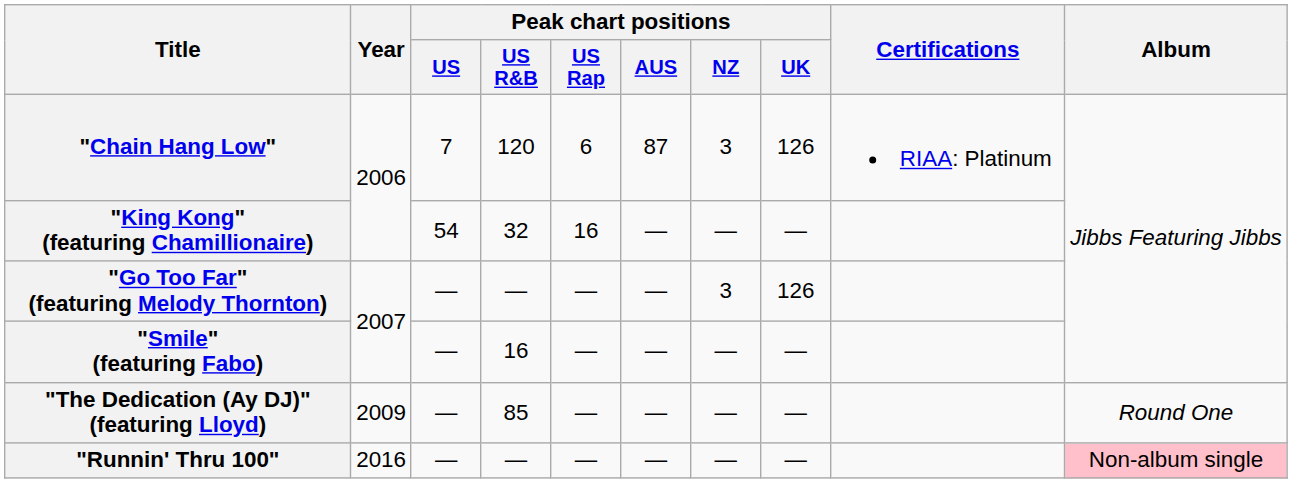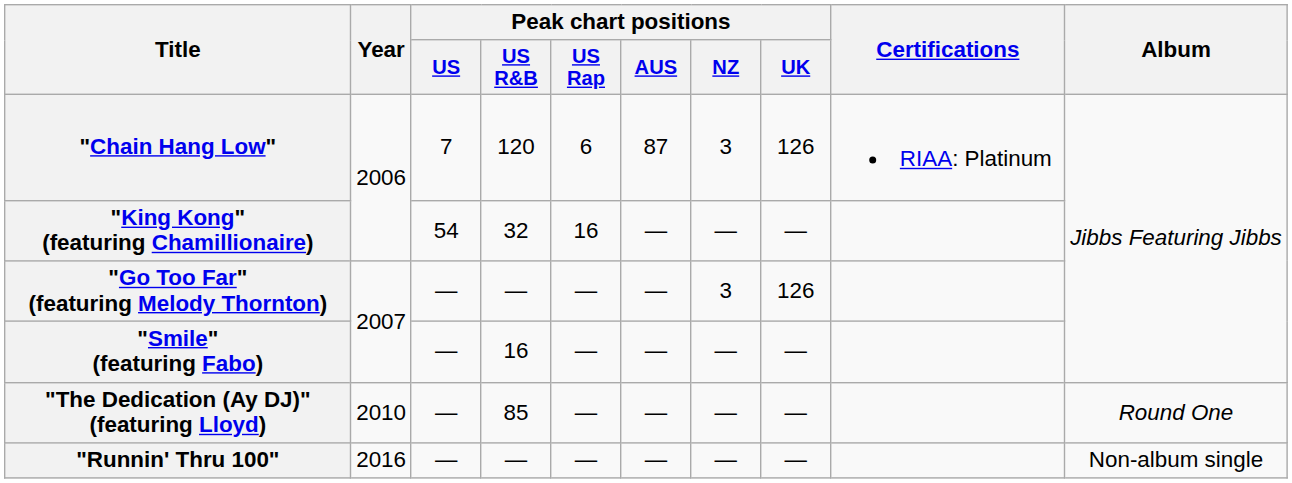"The Dedication (Ay DJ)" (featuring Lloyd) | Year: 2009 -> 2010
"Runnin' Thru 100" | Album: pink background -> no background
